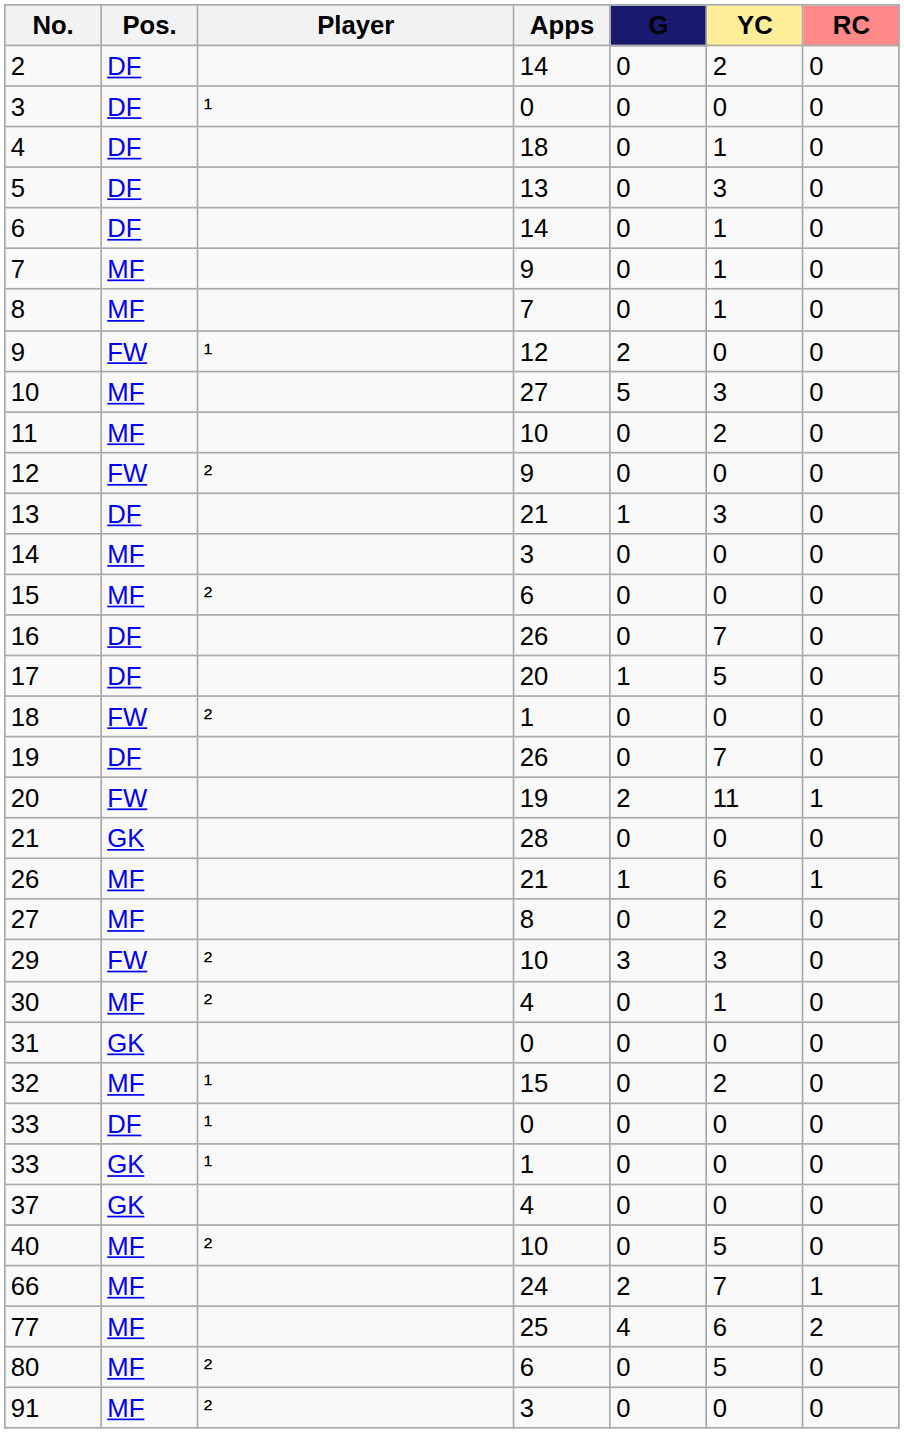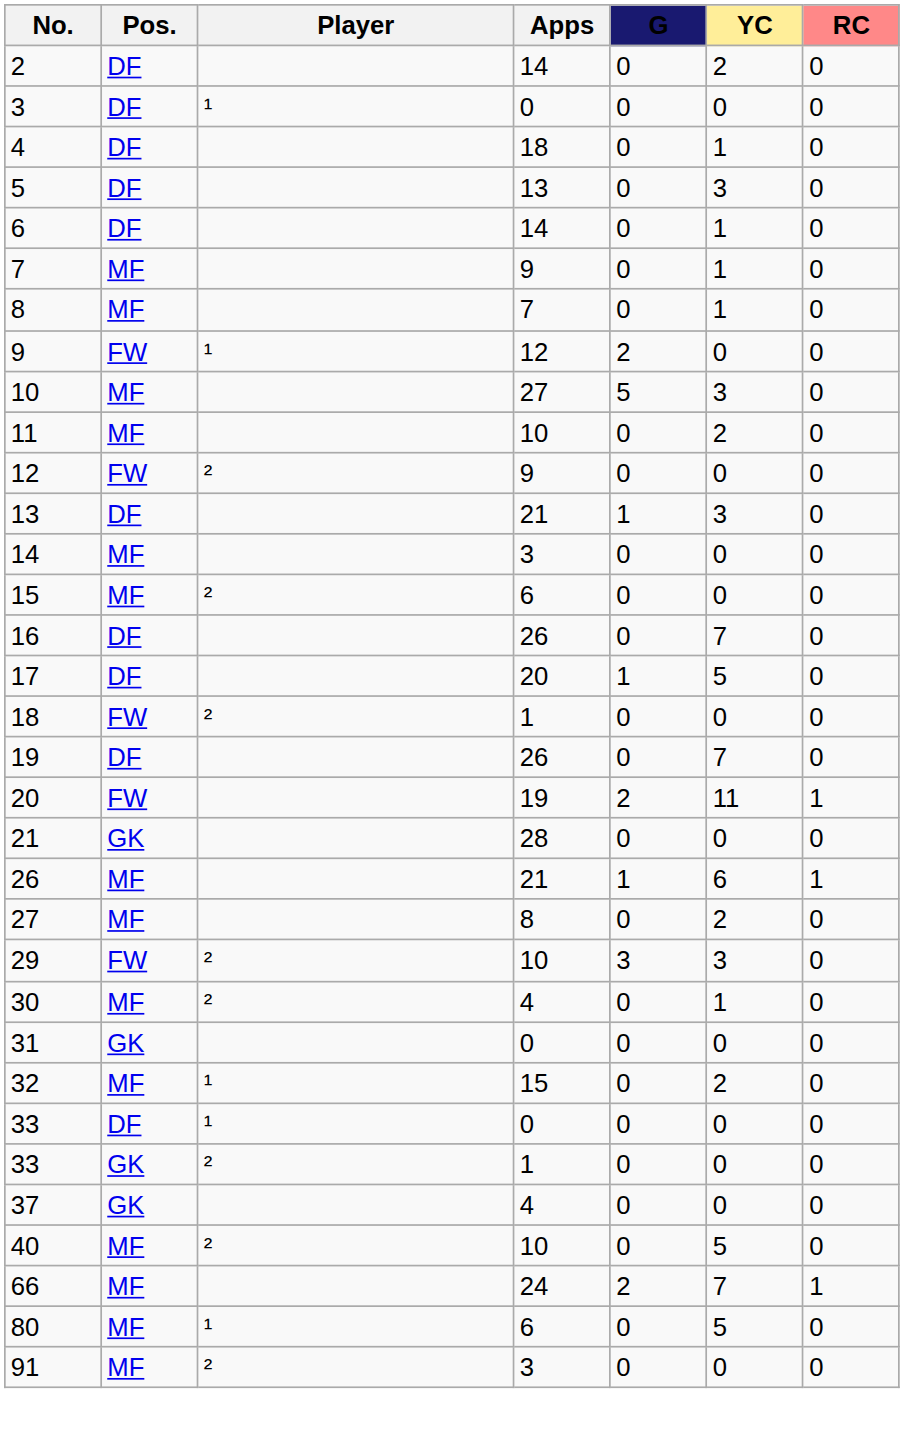33 / 1 | Player: ¹ -> ²
- row: 77 | MF | 25 | 4 | 6 | 2
80 | Player: ² -> ¹
